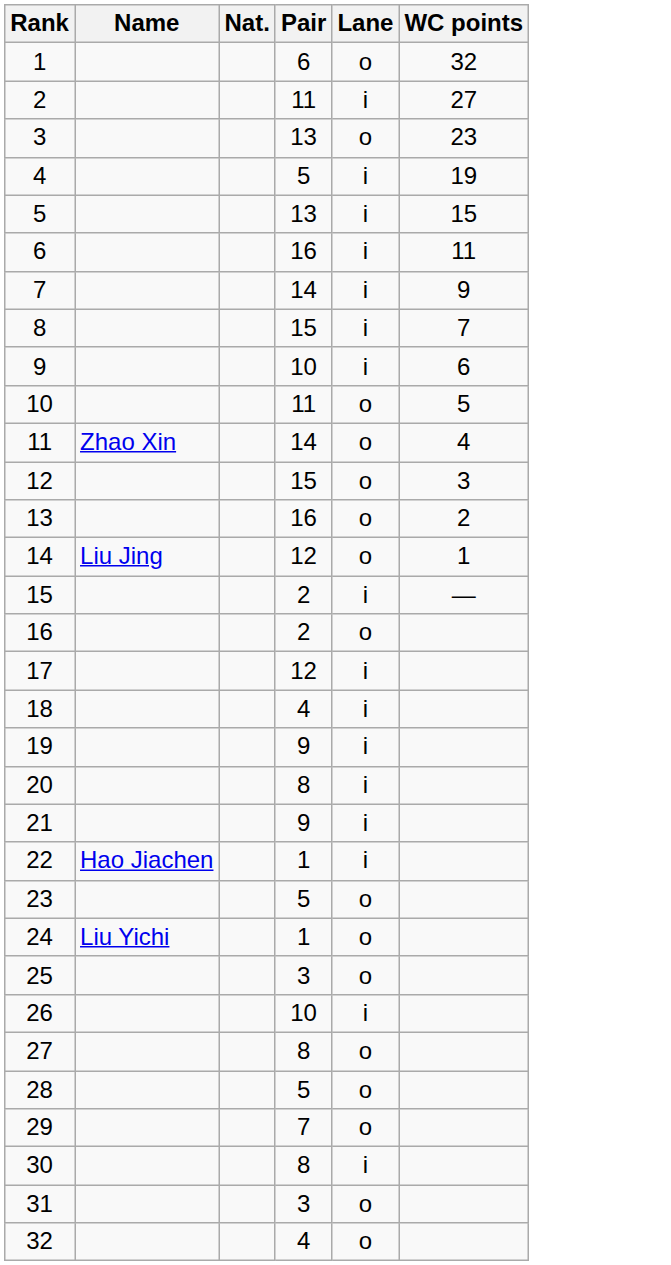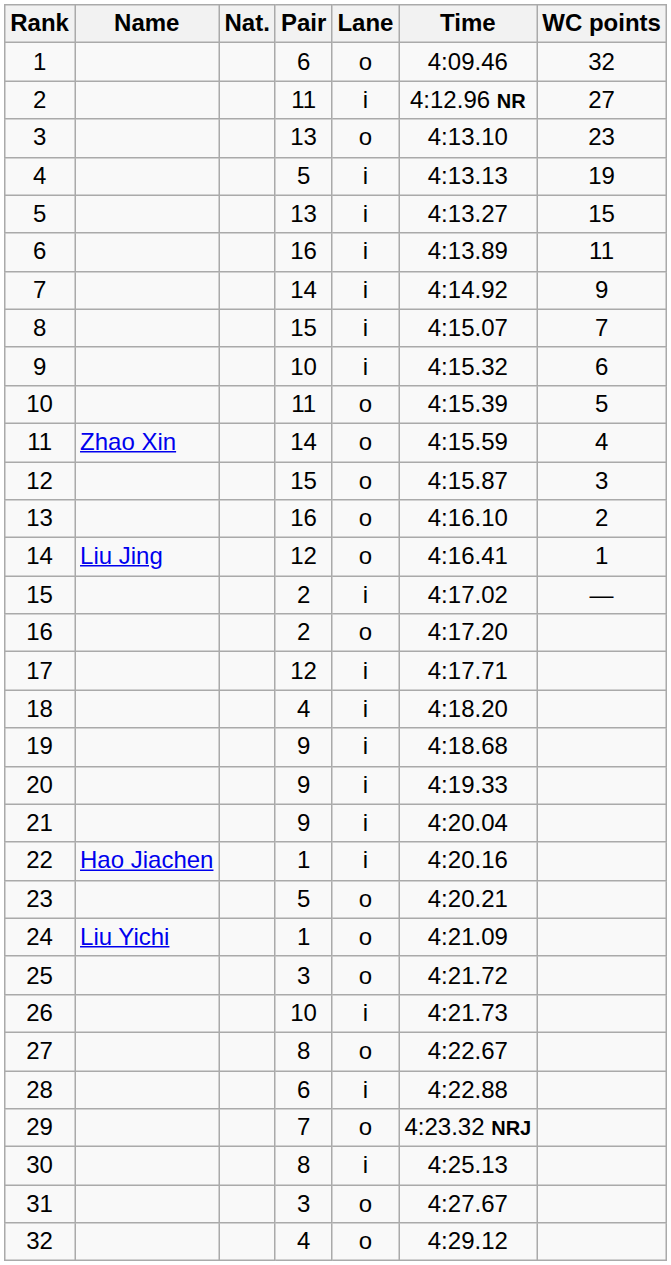+ column: Time | 4:09.46 | 4:12.96 NR | 4:13.10 | 4:13.13 | 4:13.27 | 4:13.89 | 4:14.92 | 4:15.07 | 4:15.32 | 4:15.39 | 4:15.59 | 4:15.87 | 4:16.10 | 4:16.41 | 4:17.02 | 4:17.20 | 4:17.71 | 4:18.20 | 4:18.68 | 4:19.33 | 4:20.04 | 4:20.16 | 4:20.21 | 4:21.09 | 4:21.72 | 4:21.73 | 4:22.67 | 4:22.88 | 4:23.32 NRJ | 4:25.13 | 4:27.67 | 4:29.12
20 | Pair: 8 -> 9
28 | Pair: 5 -> 6
28 | Lane: o -> i
